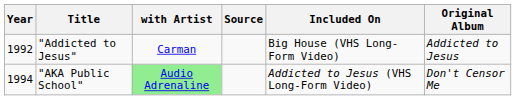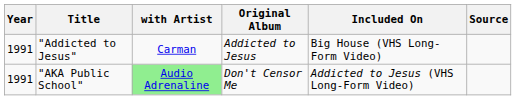columns swapped: Original Album <-> Source
"Addicted to Jesus" | Year: 1992 -> 1991
"AKA Public School" | Year: 1994 -> 1991
